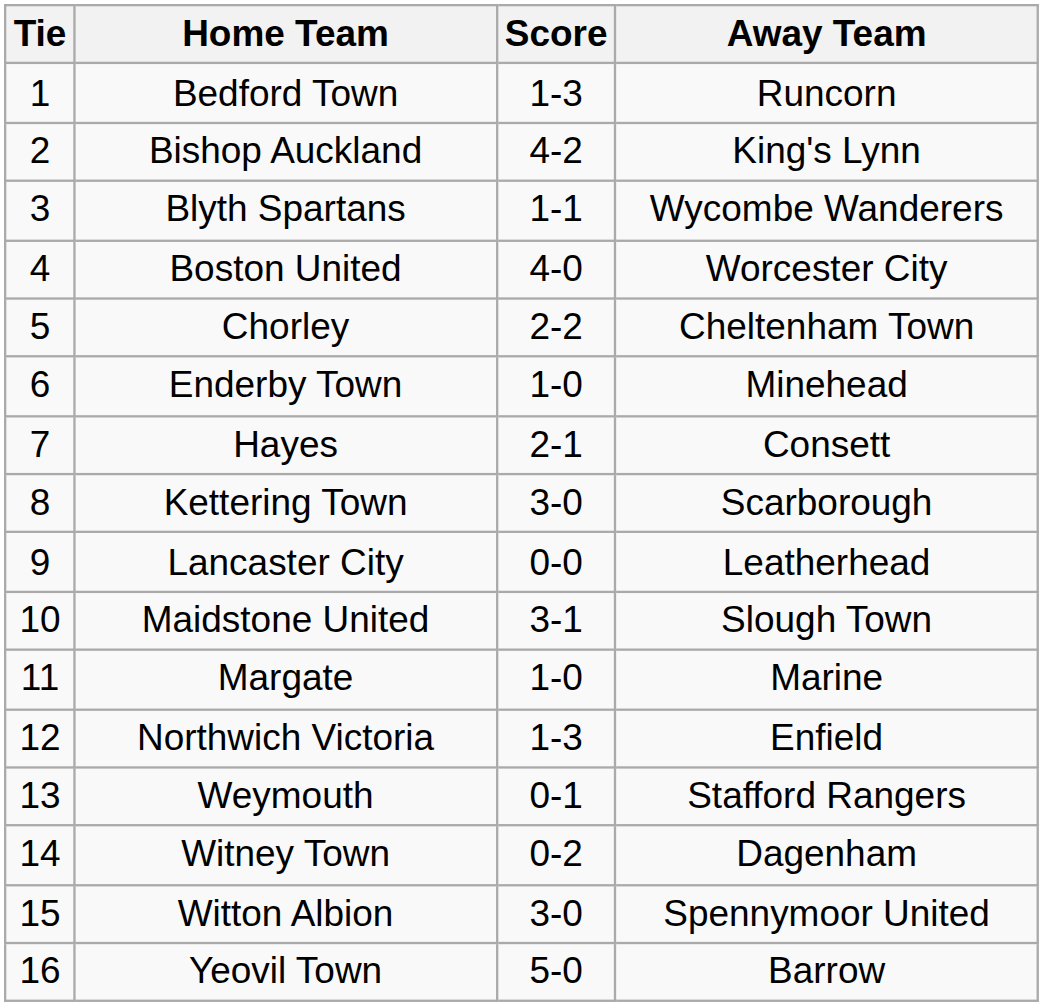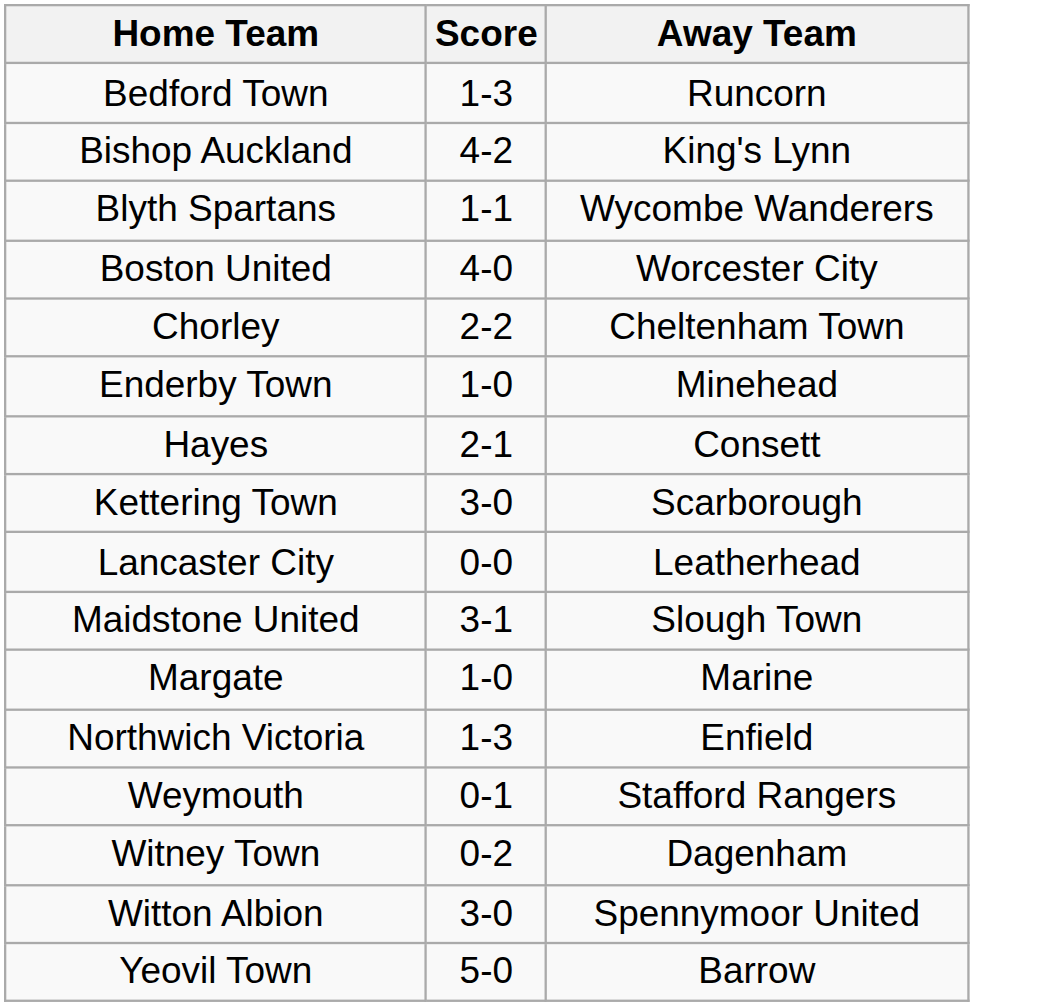- column: Tie | 1 | 2 | 3 | 4 | 5 | 6 | 7 | 8 | 9 | 10 | 11 | 12 | 13 | 14 | 15 | 16
